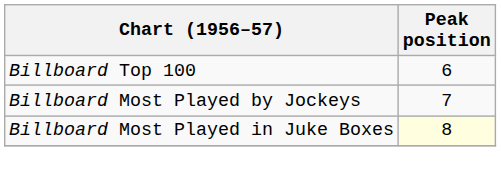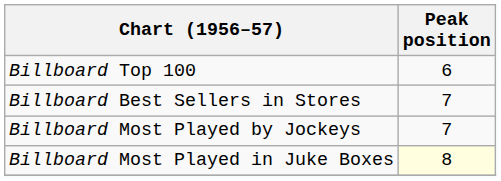+ row: Billboard Best Sellers in Stores | 7
